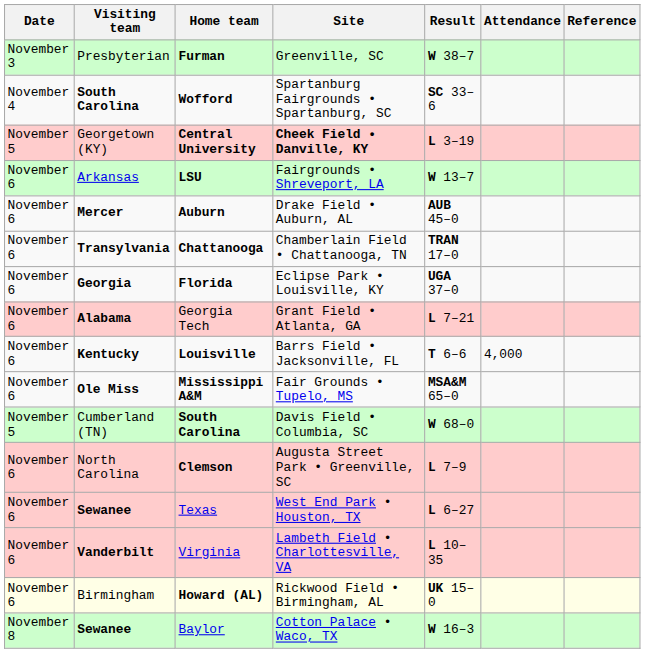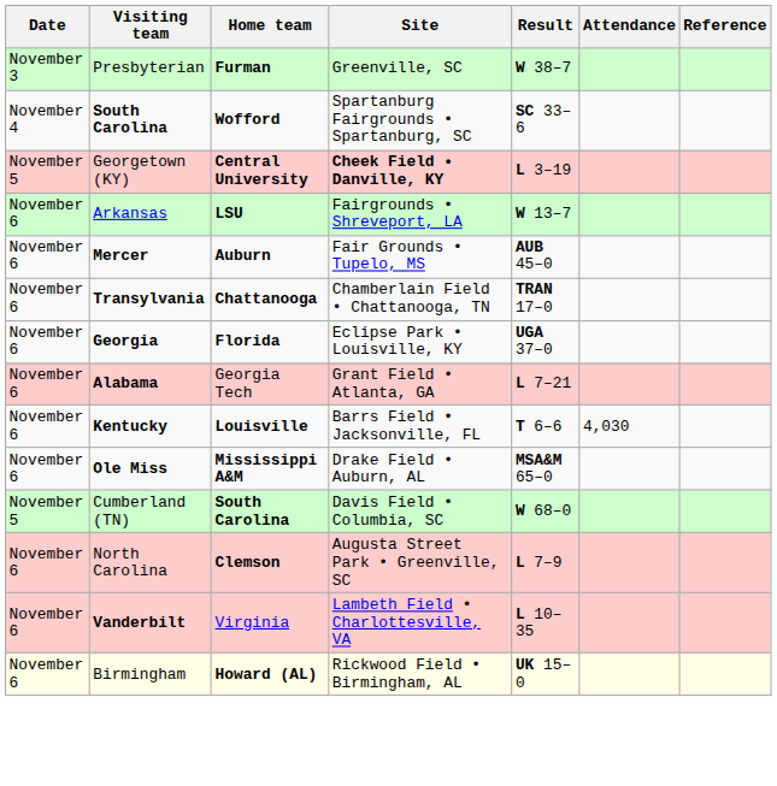Auburn | Site: Drake Field • Auburn, AL -> Fair Grounds • Tupelo, MS
Louisville | Attendance: 4,000 -> 4,030
Mississippi A&M | Site: Fair Grounds • Tupelo, MS -> Drake Field • Auburn, AL
- row: November 6 | Sewanee | Texas | West End Park • Houston, TX | L 6–27
- row: November 8 | Sewanee | Baylor | Cotton Palace • Waco, TX | W 16–3
